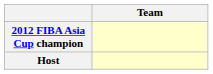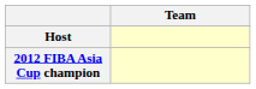rows swapped: Host <-> 2012 FIBA Asia Cup champion
